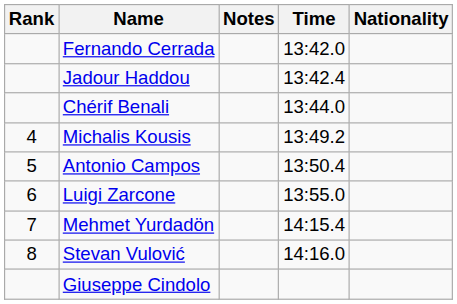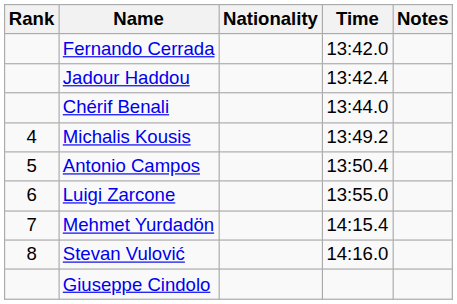columns swapped: Nationality <-> Notes
